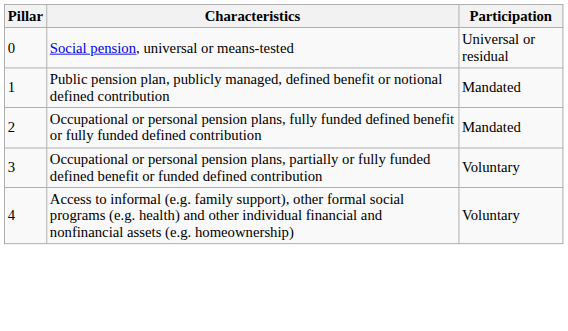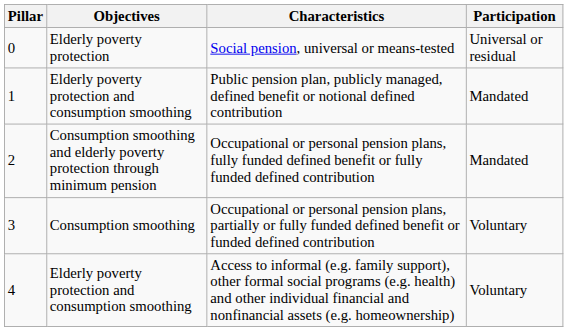+ column: Objectives | Elderly poverty protection | Elderly poverty protection and consumption smoothing | Consumption smoothing and elderly poverty protection through minimum pension | Consumption smoothing | Elderly poverty protection and consumption smoothing
